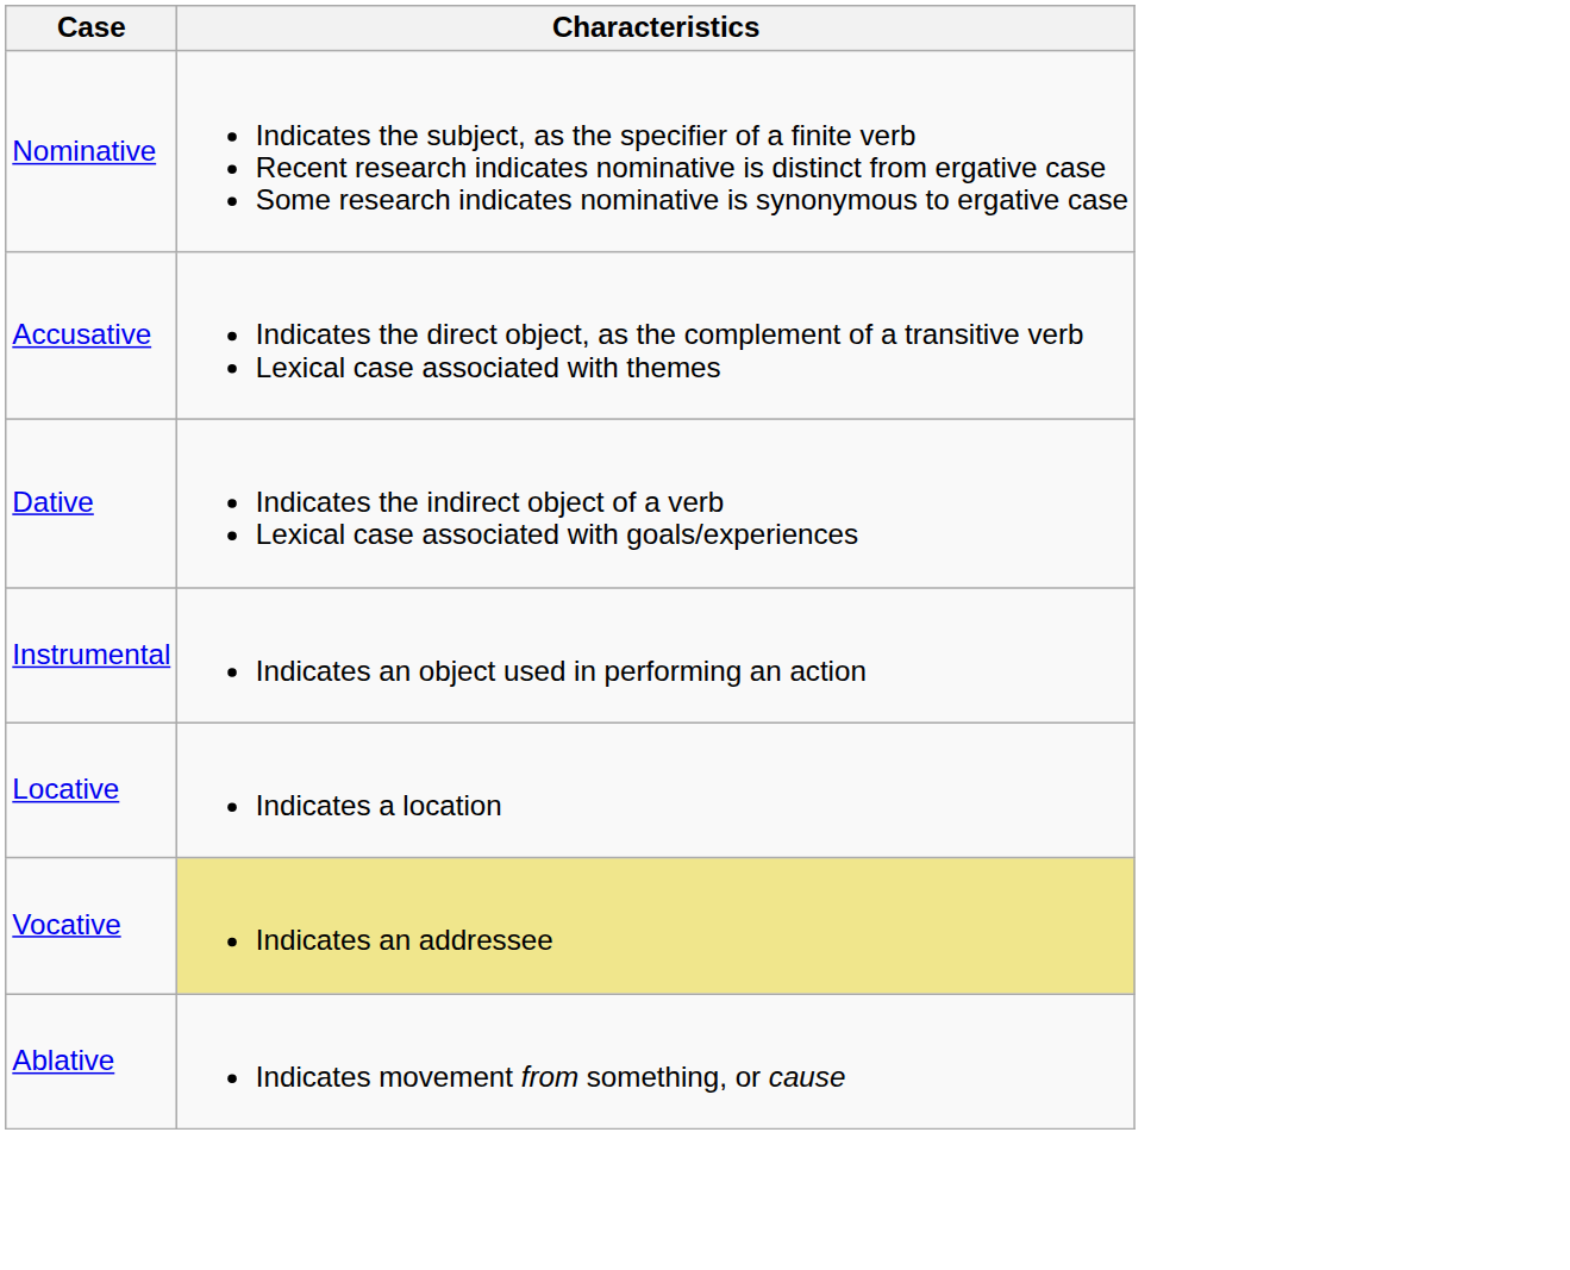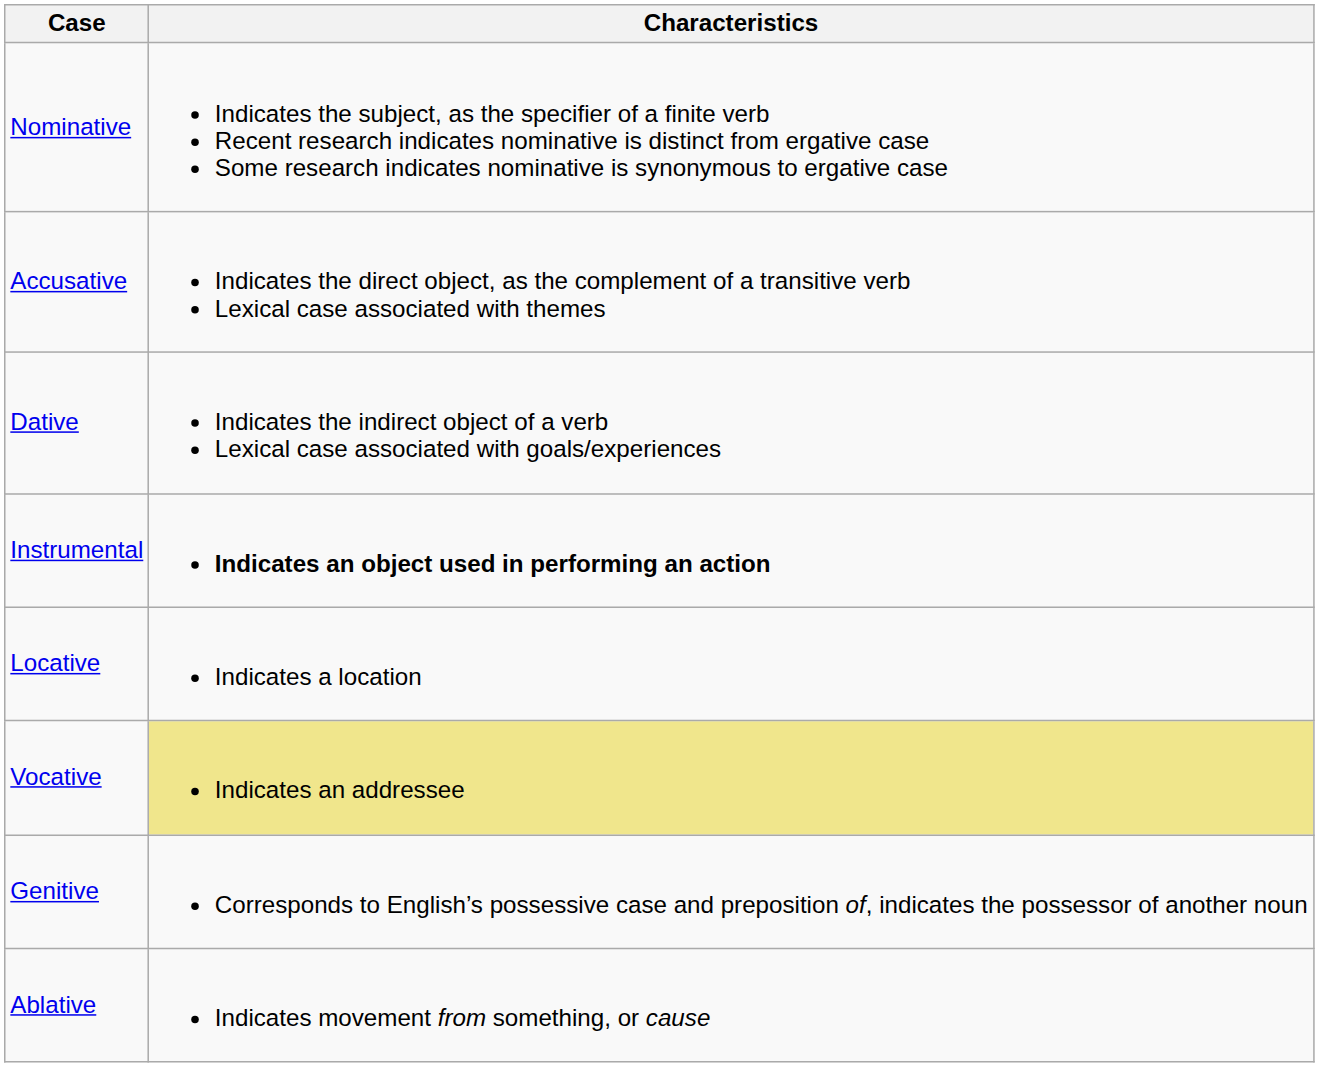Instrumental | Characteristics: normal -> bold
+ row: Genitive | Corresponds to English’s possessive case and preposition of, indicates the possessor of another noun
